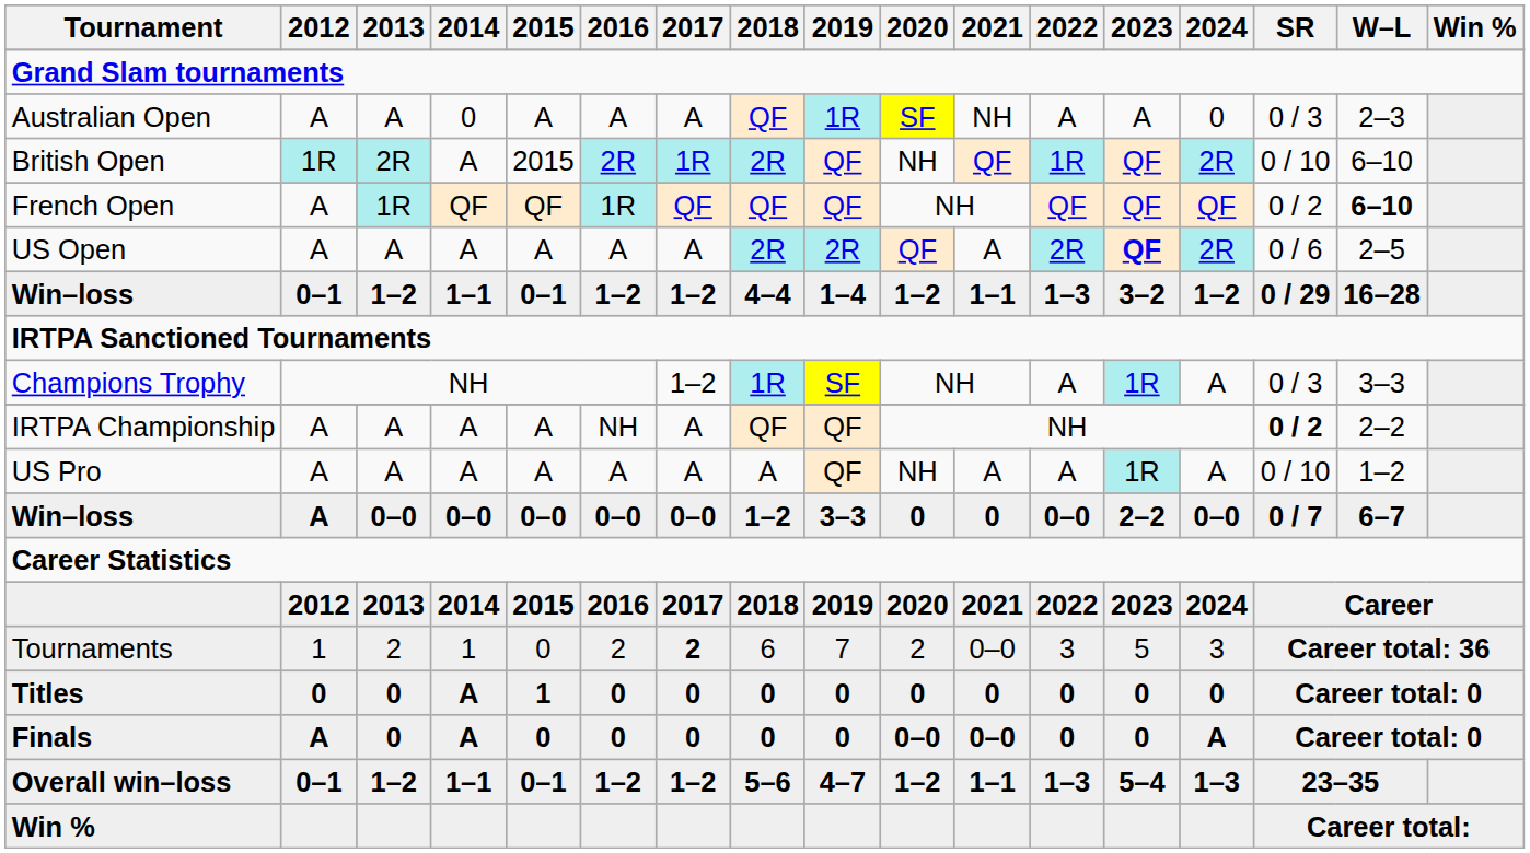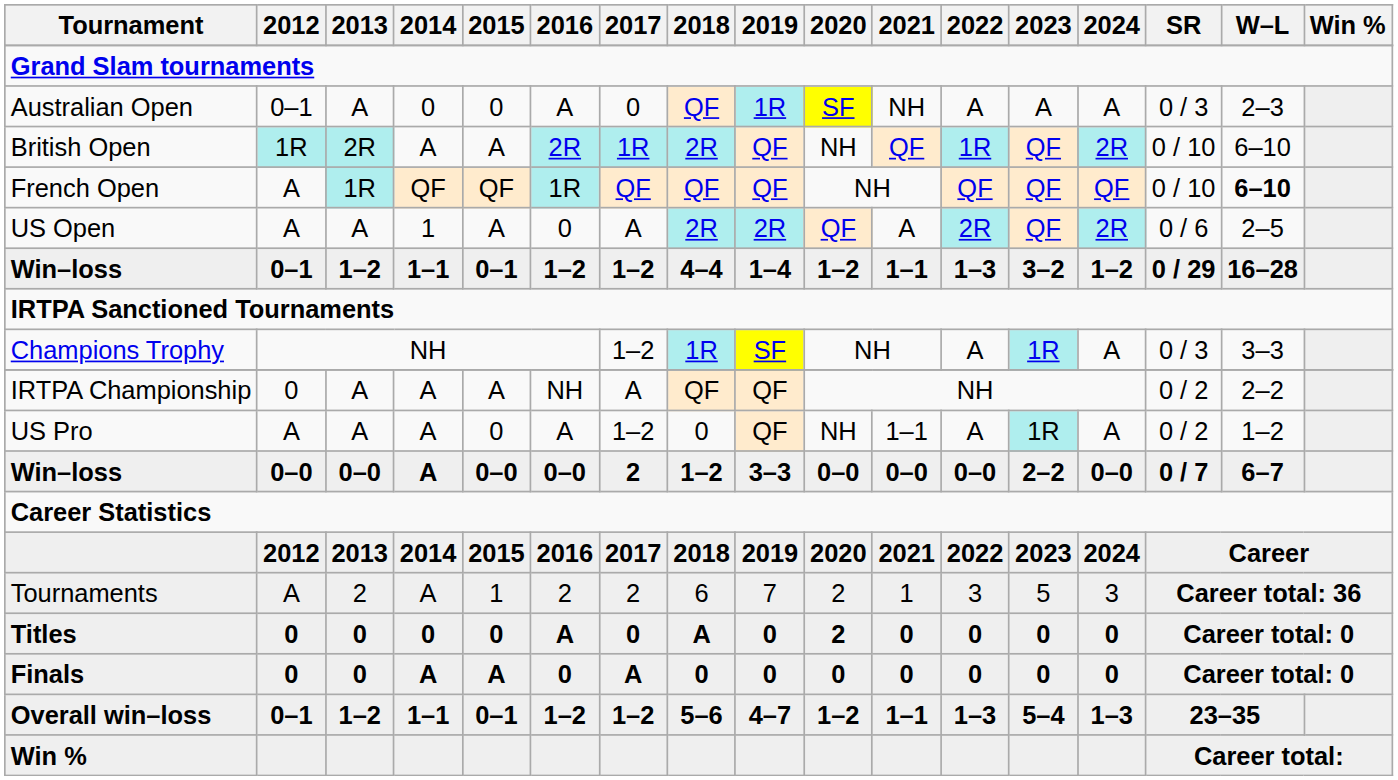Australian Open | 2012: A -> 0–1
Australian Open | 2015: A -> 0
Australian Open | 2017: A -> 0
Australian Open | 2024: 0 -> A
British Open | 2015: 2015 -> A
French Open | SR: 0 / 2 -> 0 / 10
US Open | 2014: A -> 1
US Open | 2016: A -> 0
US Open | 2023: bold -> normal
IRTPA Championship | 2012: A -> 0
IRTPA Championship | SR: bold -> normal
US Pro | 2015: A -> 0
US Pro | 2017: A -> 1–2
US Pro | 2018: A -> 0
US Pro | 2021: A -> 1–1
US Pro | SR: 0 / 10 -> 0 / 2
Win–loss / 0–0 | 2012: A -> 0–0
Win–loss / 0–0 | 2014: 0–0 -> A
Win–loss / 0–0 | 2017: 0–0 -> 2
Win–loss / 0–0 | 2020: 0 -> 0–0
Win–loss / 0–0 | 2021: 0 -> 0–0
Tournaments | 2012: 1 -> A
Tournaments | 2014: 1 -> A
Tournaments | 2015: 0 -> 1
Tournaments | 2017: bold -> normal
Tournaments | 2021: 0–0 -> 1
Titles | 2014: A -> 0
Titles | 2015: 1 -> 0
Titles | 2016: 0 -> A
Titles | 2018: 0 -> A
Titles | 2020: 0 -> 2
Finals | 2012: A -> 0
Finals | 2015: 0 -> A
Finals | 2017: 0 -> A
Finals | 2020: 0–0 -> 0
Finals | 2021: 0–0 -> 0
Finals | 2024: A -> 0
